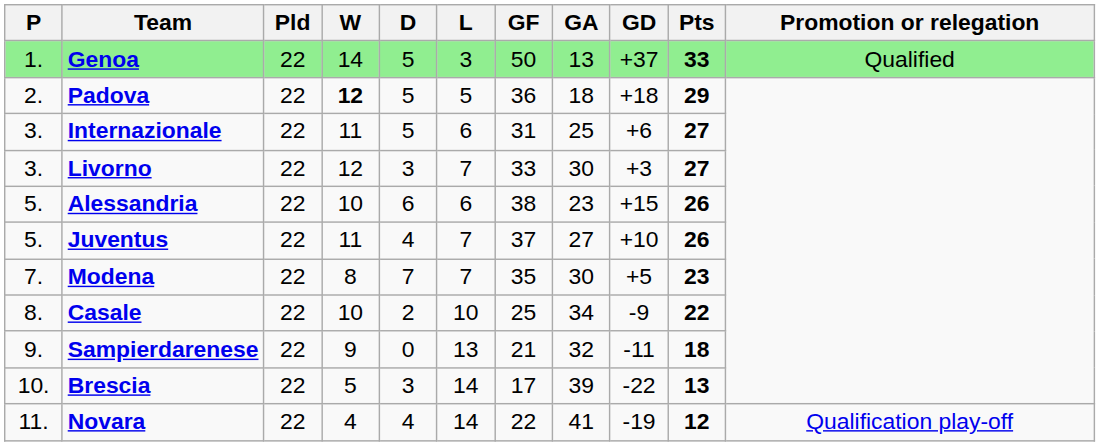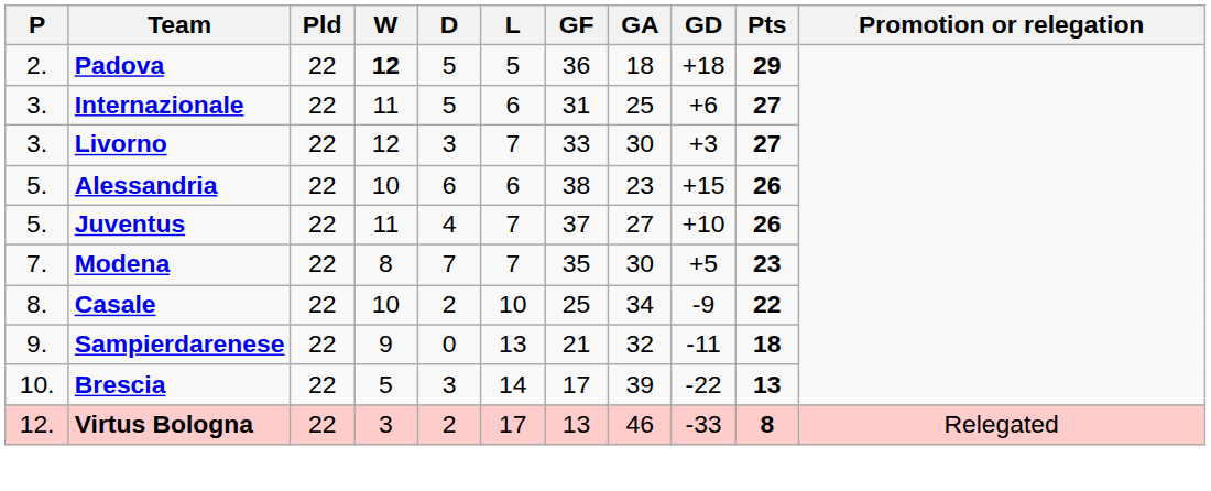- row: 1. | Genoa | 22 | 14 | 5 | 3 | 50 | 13 | +37 | 33 | Qualified
- row: 11. | Novara | 22 | 4 | 4 | 14 | 22 | 41 | -19 | 12 | Qualification play-off
+ row: 12. | Virtus Bologna | 22 | 3 | 2 | 17 | 13 | 46 | -33 | 8 | Relegated
